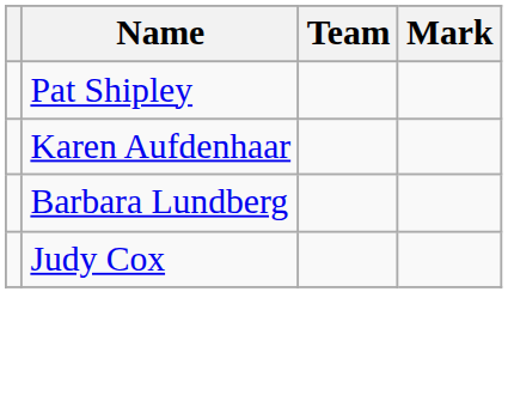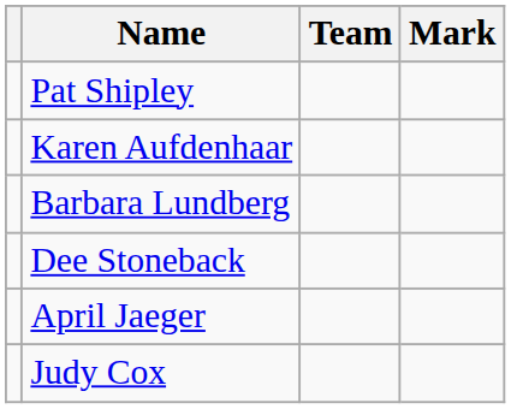+ row: Dee Stoneback
+ row: April Jaeger
